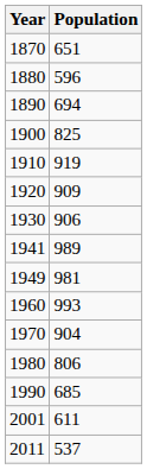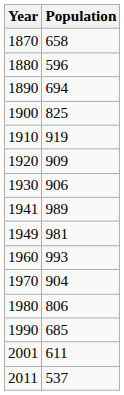1870 | Population: 651 -> 658
